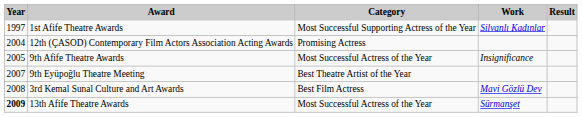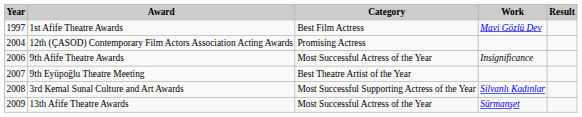1st Afife Theatre Awards | Category: Most Successful Supporting Actress of the Year -> Best Film Actress
1st Afife Theatre Awards | Work: Silvanlı Kadınlar -> Mavi Gözlü Dev
9th Afife Theatre Awards | Year: 2005 -> 2006
3rd Kemal Sunal Culture and Art Awards | Category: Best Film Actress -> Most Successful Supporting Actress of the Year
3rd Kemal Sunal Culture and Art Awards | Work: Mavi Gözlü Dev -> Silvanlı Kadınlar
13th Afife Theatre Awards | Year: bold -> normal
